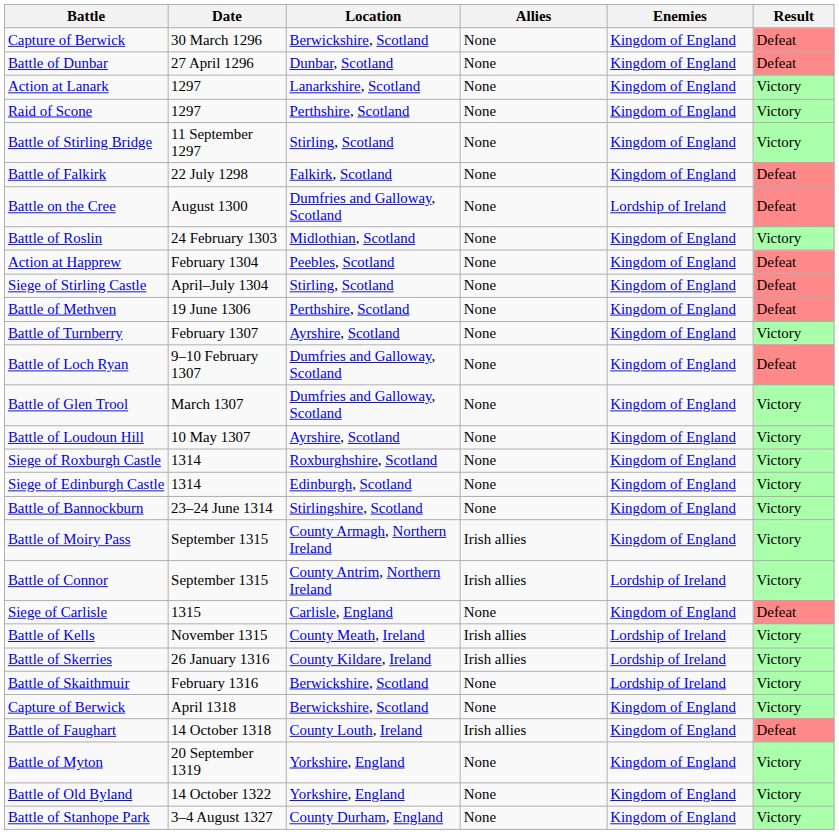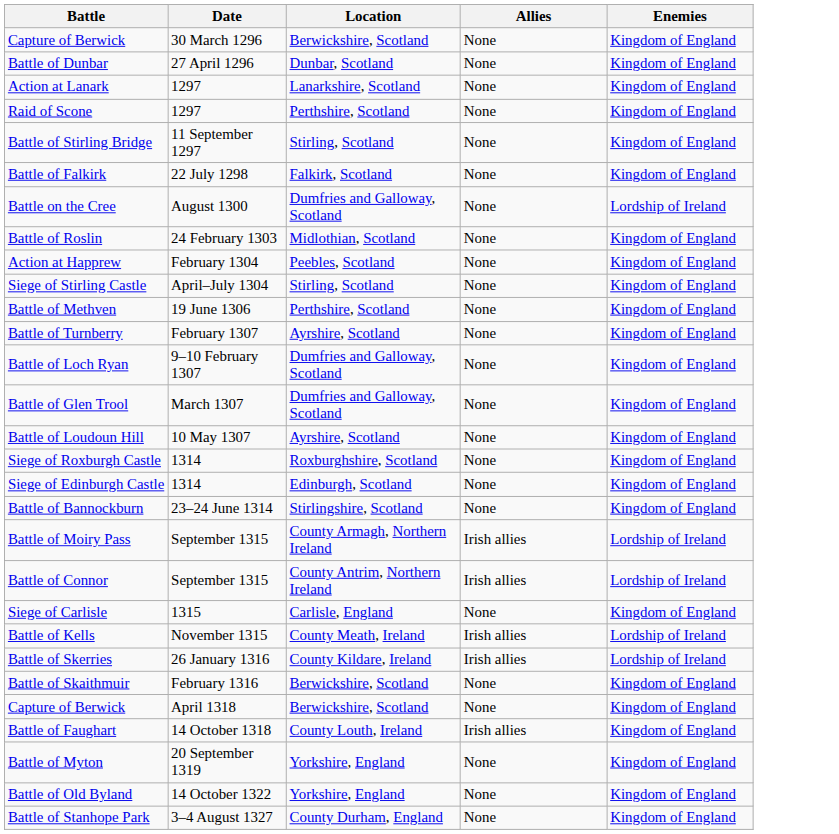- column: Result | Defeat | Defeat | Victory | Victory | Victory | Defeat | Defeat | Victory | Defeat | Defeat | Defeat | Victory | Defeat | Victory | Victory | Victory | Victory | Victory | Victory | Victory | Defeat | Victory | Victory | Victory | Victory | Defeat | Victory | Victory | Victory
Battle of Moiry Pass | Enemies: Kingdom of England -> Lordship of Ireland
Battle of Skaithmuir | Enemies: Lordship of Ireland -> Kingdom of England
